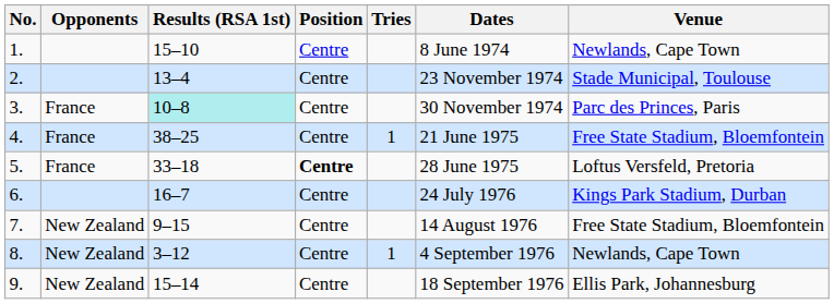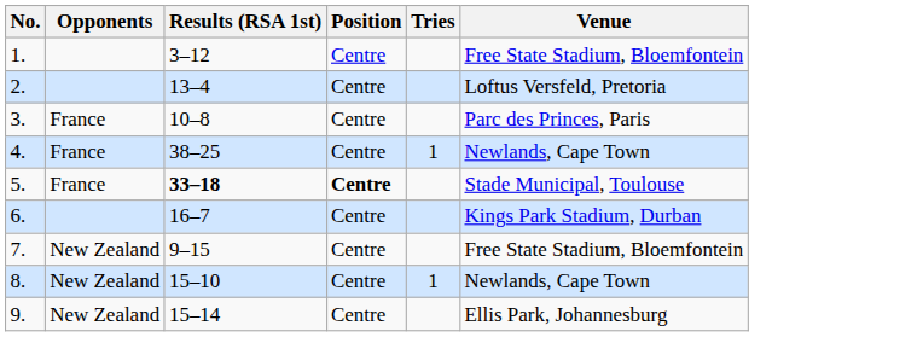- column: Dates | 8 June 1974 | 23 November 1974 | 30 November 1974 | 21 June 1975 | 28 June 1975 | 24 July 1976 | 14 August 1976 | 4 September 1976 | 18 September 1976
1. | Results (RSA 1st): 15–10 -> 3–12
1. | Venue: Newlands, Cape Town -> Free State Stadium, Bloemfontein
2. | Venue: Stade Municipal, Toulouse -> Loftus Versfeld, Pretoria
3. | Results (RSA 1st): paleturquoise background -> no background
4. | Venue: Free State Stadium, Bloemfontein -> Newlands, Cape Town
5. | Results (RSA 1st): normal -> bold
5. | Venue: Loftus Versfeld, Pretoria -> Stade Municipal, Toulouse
8. | Results (RSA 1st): 3–12 -> 15–10
